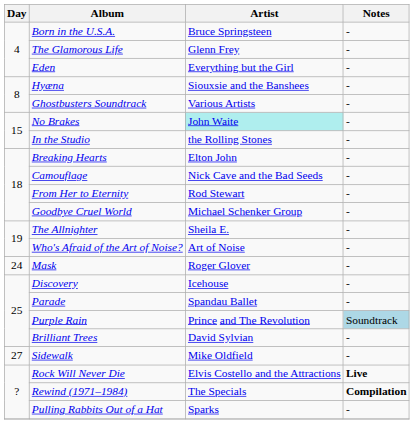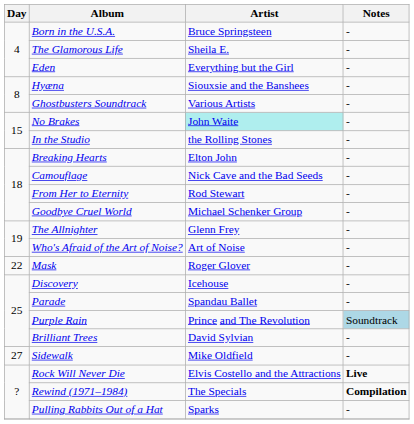The Glamorous Life | Artist: Glenn Frey -> Sheila E.
The Allnighter | Artist: Sheila E. -> Glenn Frey
Mask | Day: 24 -> 22
